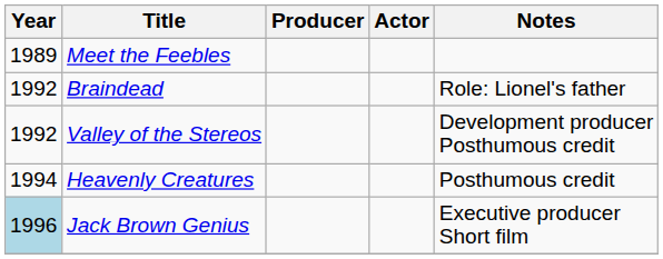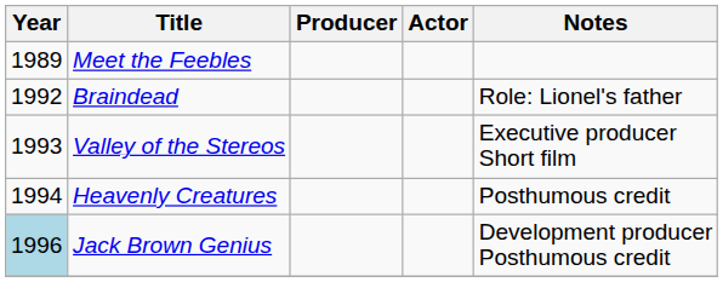Valley of the Stereos | Year: 1992 -> 1993
Valley of the Stereos | Notes: Development producer Posthumous credit -> Executive producer Short film
Jack Brown Genius | Notes: Executive producer Short film -> Development producer Posthumous credit
